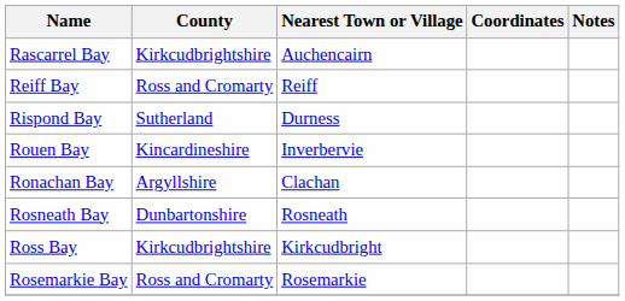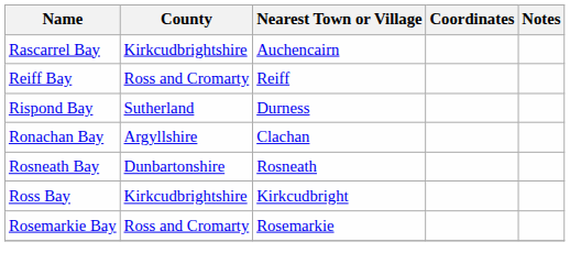- row: Rouen Bay | Kincardineshire | Inverbervie
